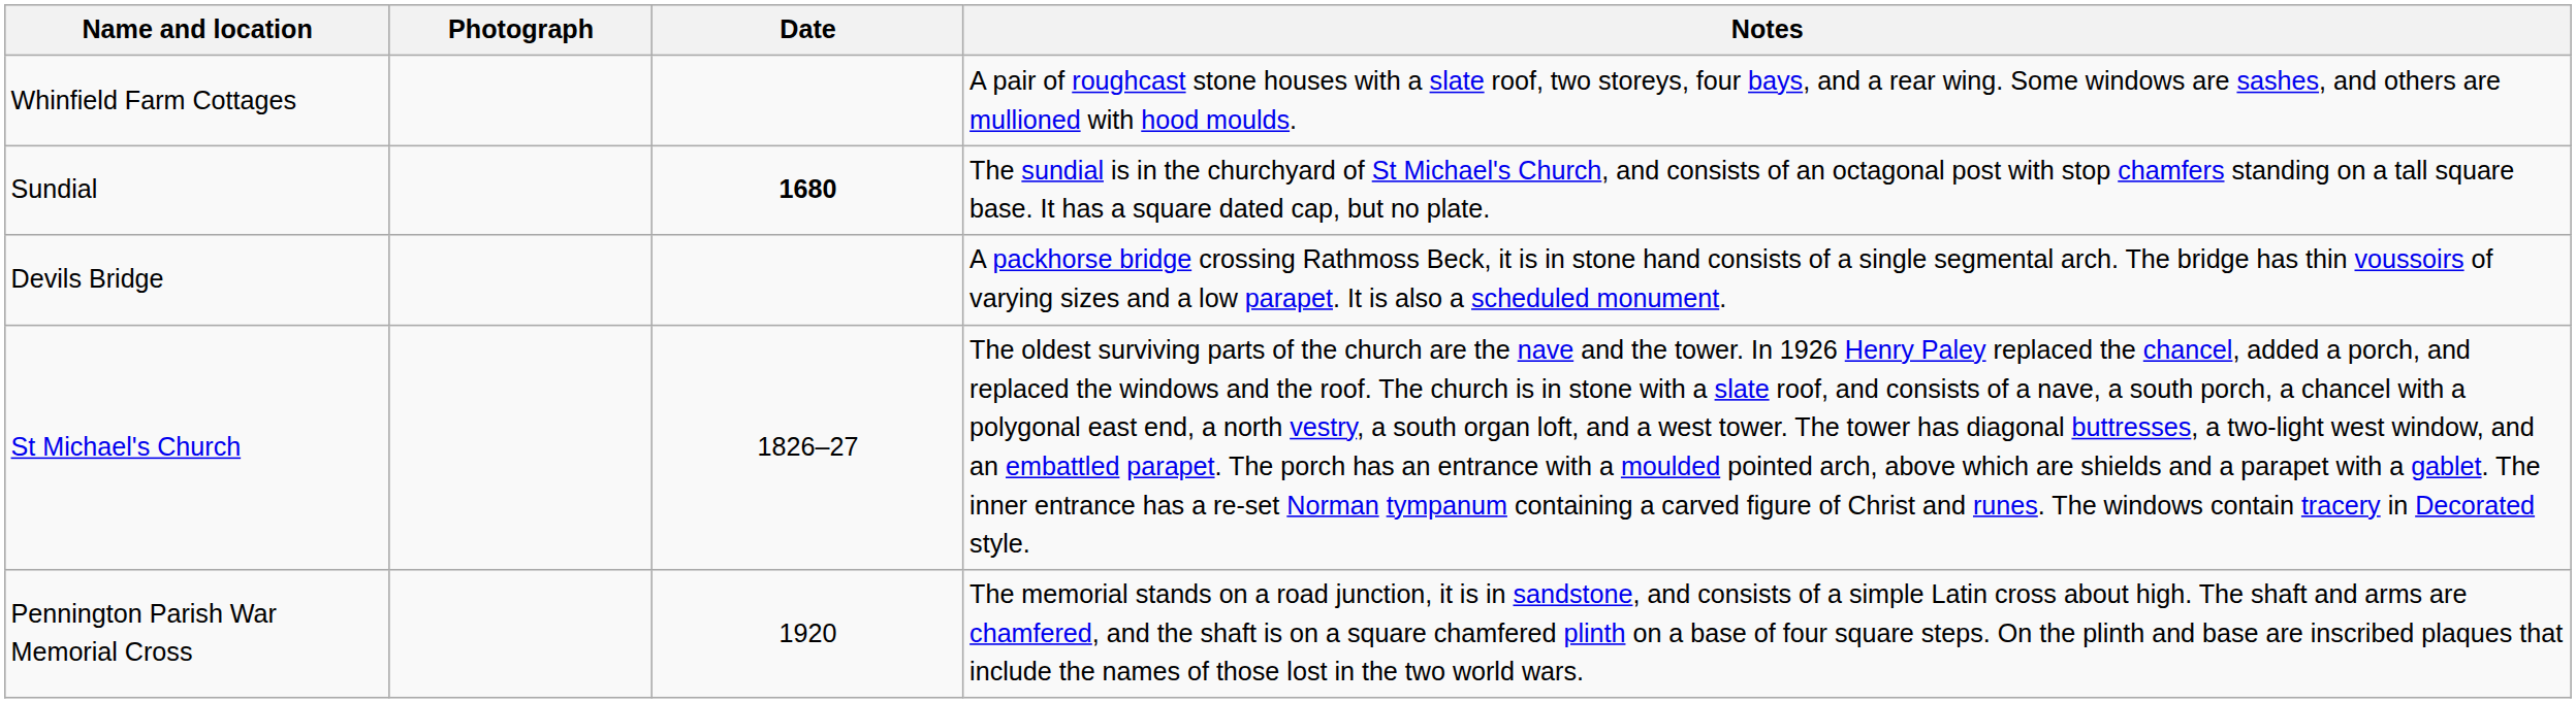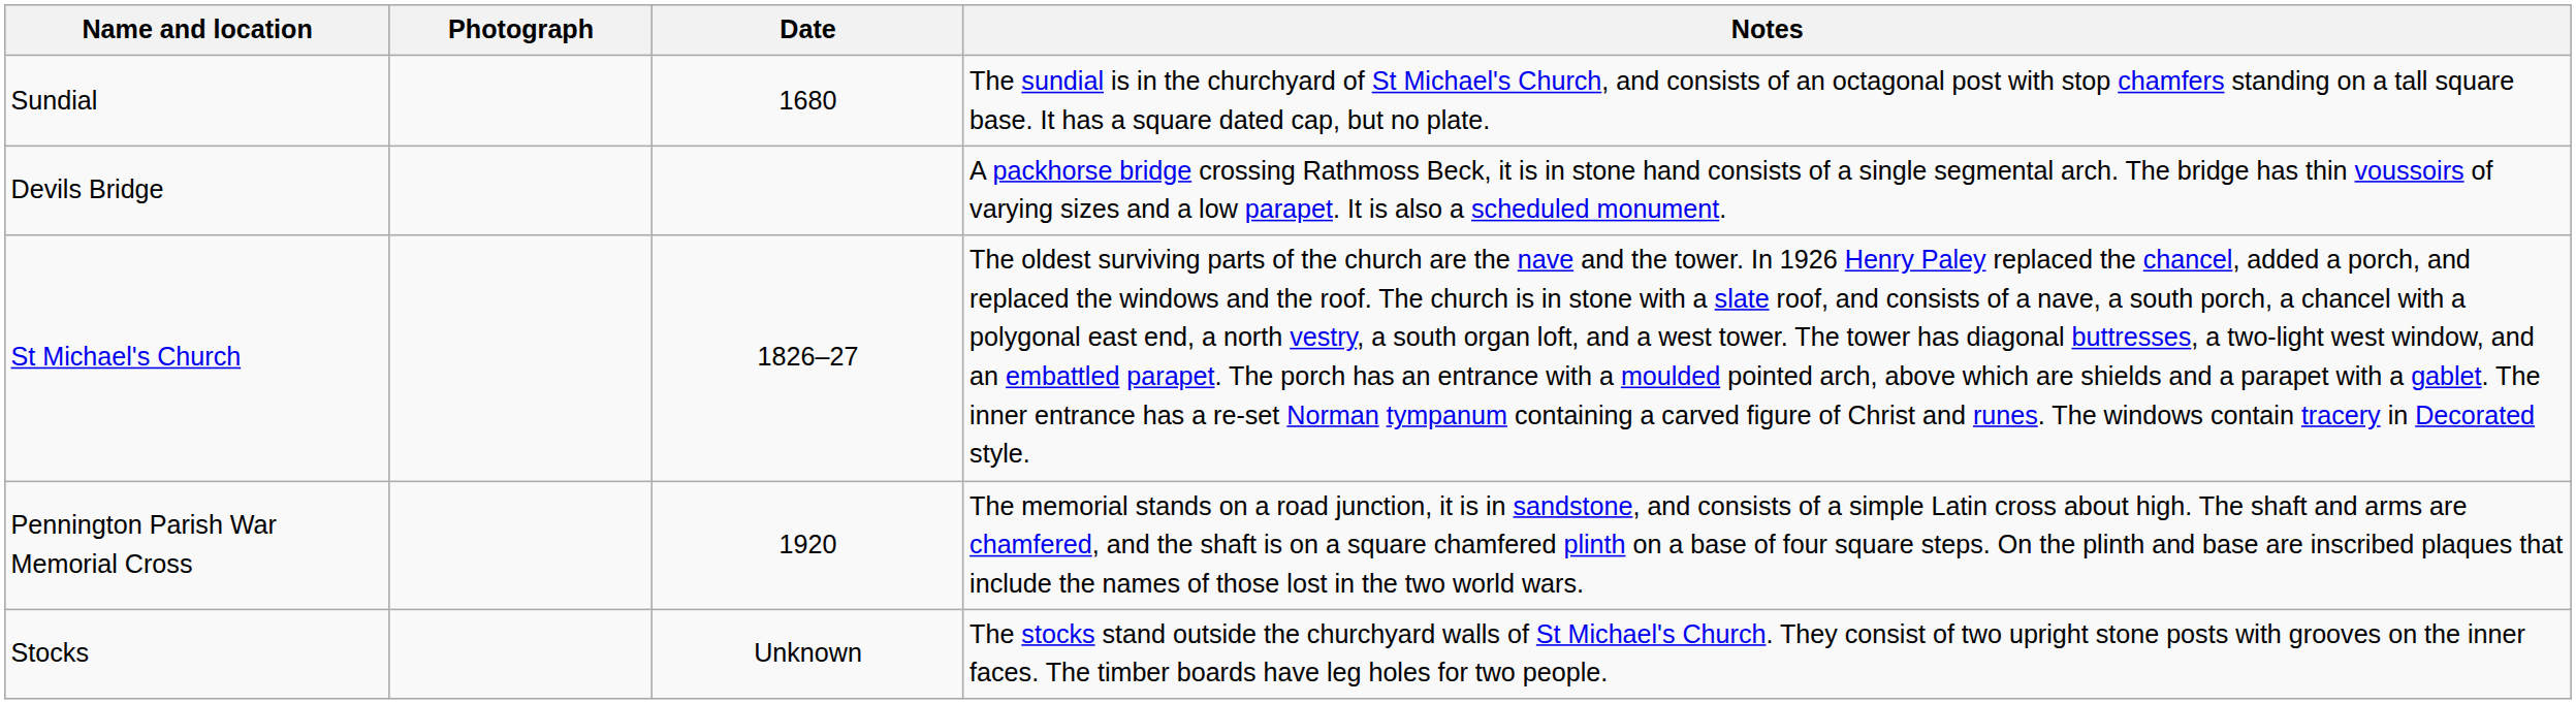- row: Whinfield Farm Cottages | A pair of roughcast stone houses with a slate roof, two storeys, four bays, and a rear wing. Some windows are sashes, and others are mullioned with hood moulds.
Sundial | Date: bold -> normal
+ row: Stocks | Unknown | The stocks stand outside the churchyard walls of St Michael's Church. They consist of two upright stone posts with grooves on the inner faces. The timber boards have leg holes for two people.
